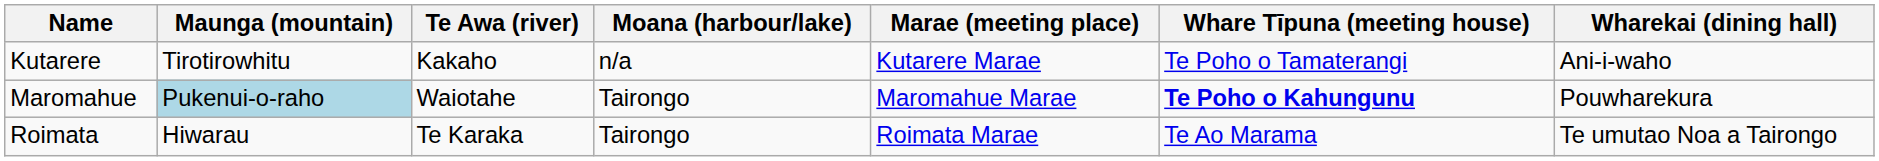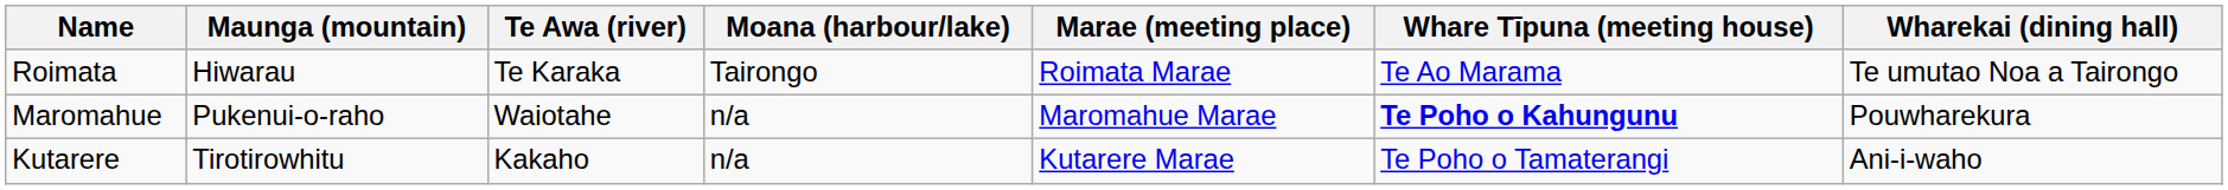rows swapped: Kutarere <-> Roimata
Maromahue | Maunga (mountain): lightblue background -> no background
Maromahue | Moana (harbour/lake): Tairongo -> n/a
